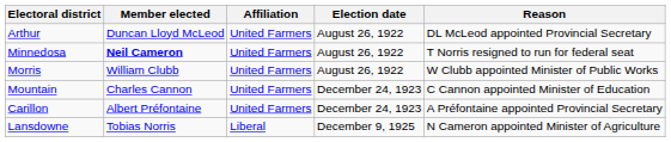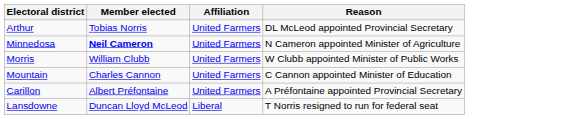- column: Election date | August 26, 1922 | August 26, 1922 | August 26, 1922 | December 24, 1923 | December 24, 1923 | December 9, 1925
Arthur | Member elected: Duncan Lloyd McLeod -> Tobias Norris
Minnedosa | Reason: T Norris resigned to run for federal seat -> N Cameron appointed Minister of Agriculture
Lansdowne | Member elected: Tobias Norris -> Duncan Lloyd McLeod
Lansdowne | Reason: N Cameron appointed Minister of Agriculture -> T Norris resigned to run for federal seat
